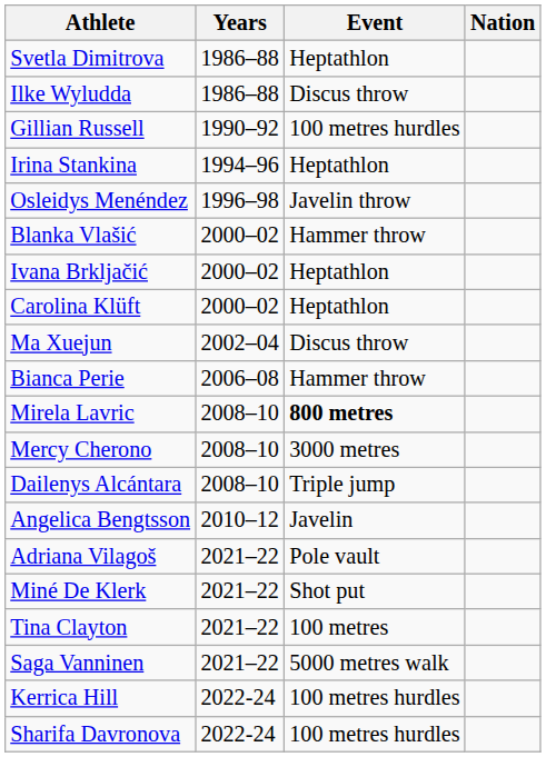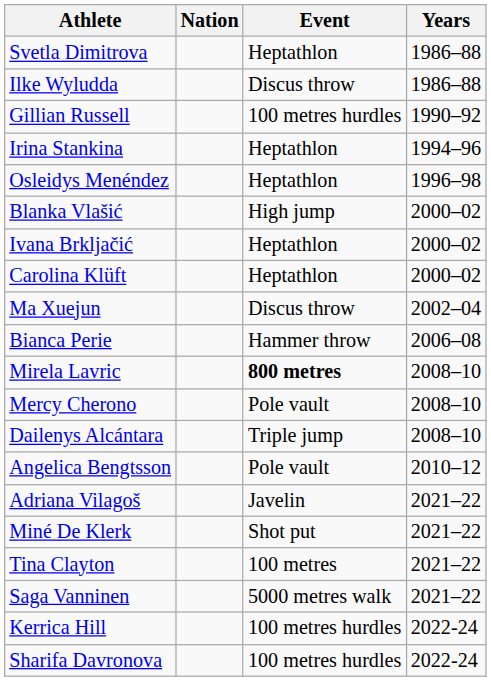columns swapped: Nation <-> Years
Osleidys Menéndez | Event: Javelin throw -> Heptathlon
Blanka Vlašić | Event: Hammer throw -> High jump
Mercy Cherono | Event: 3000 metres -> Pole vault
Angelica Bengtsson | Event: Javelin -> Pole vault
Adriana Vilagoš | Event: Pole vault -> Javelin
